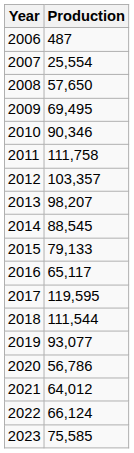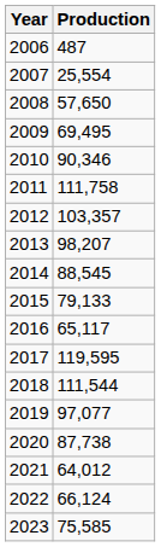2019 | Production: 93,077 -> 97,077
2020 | Production: 56,786 -> 87,738
